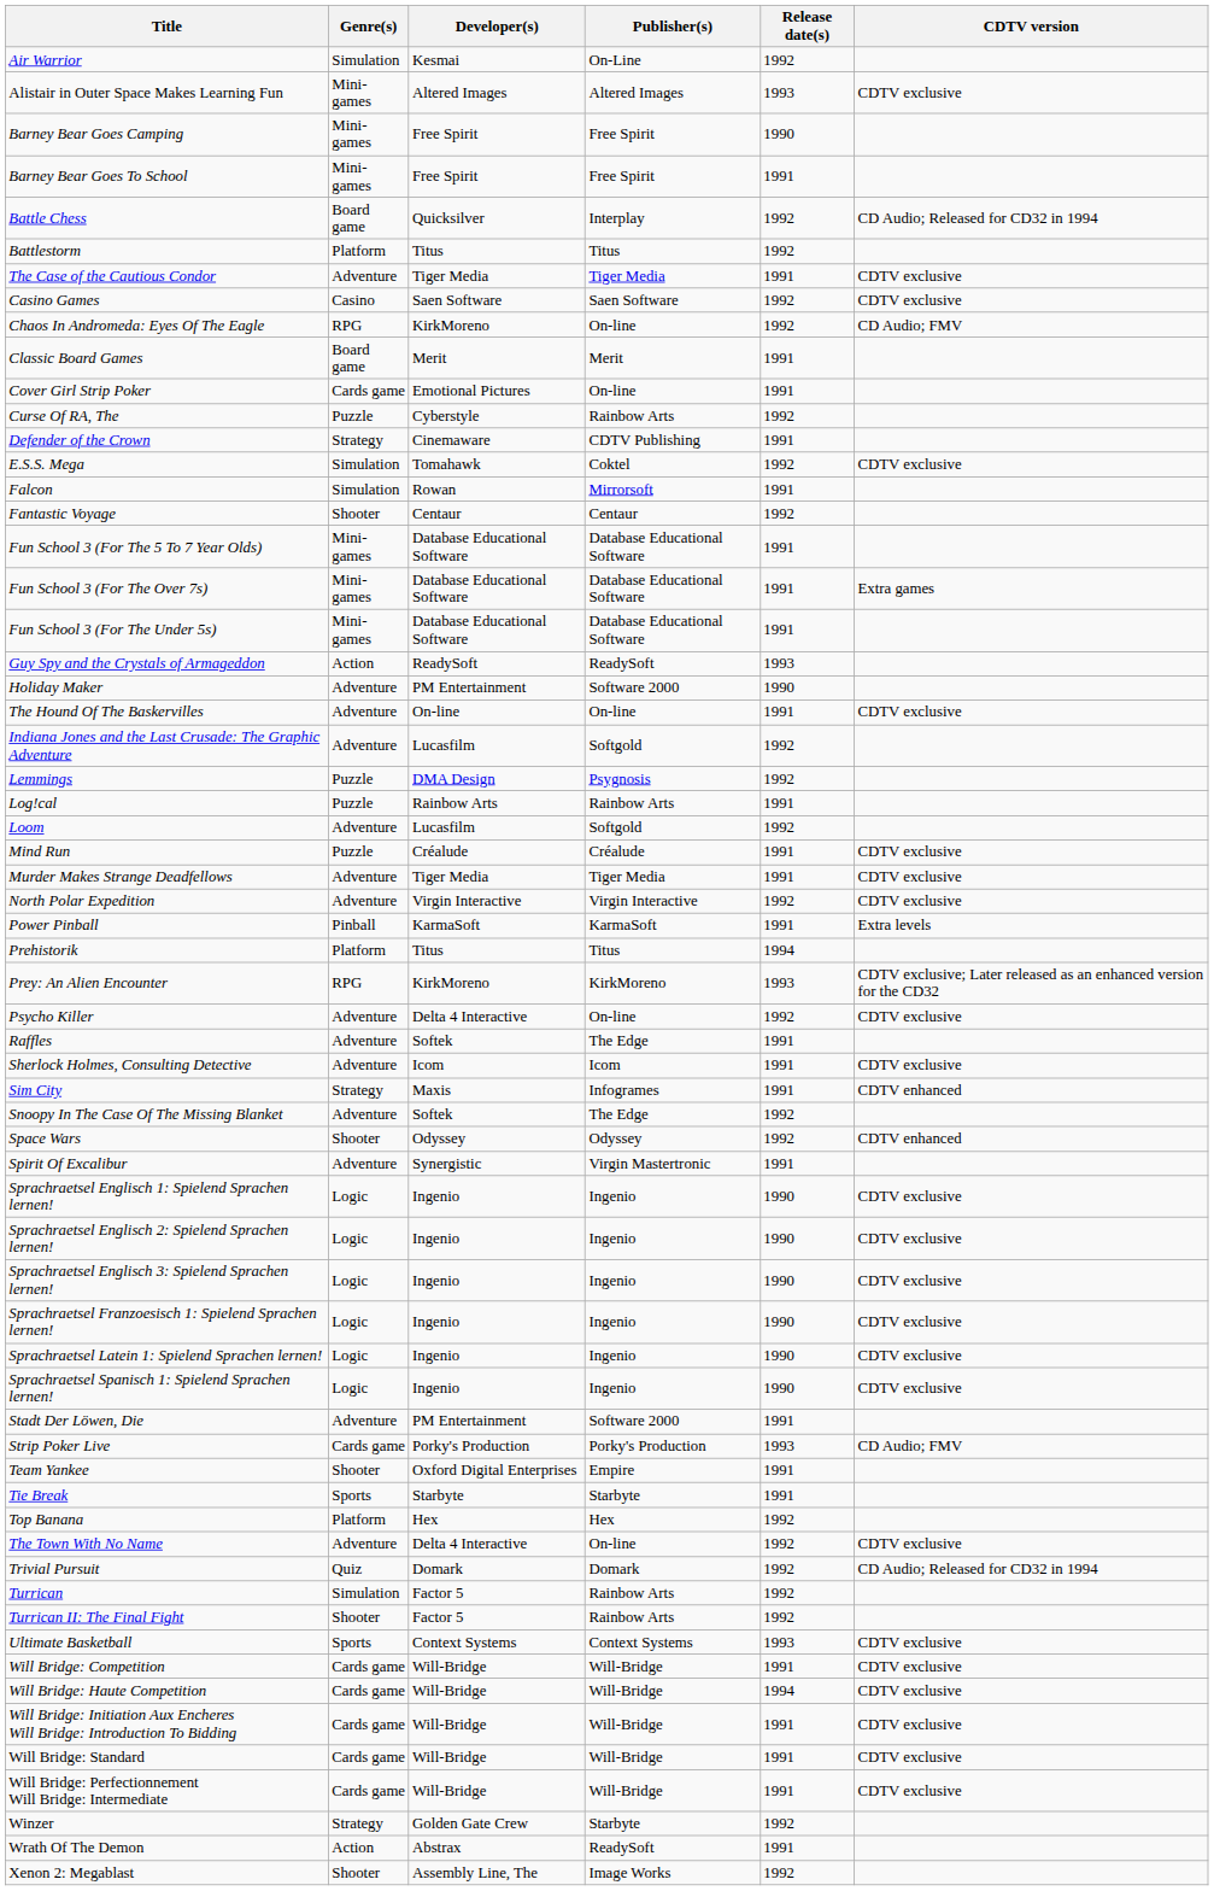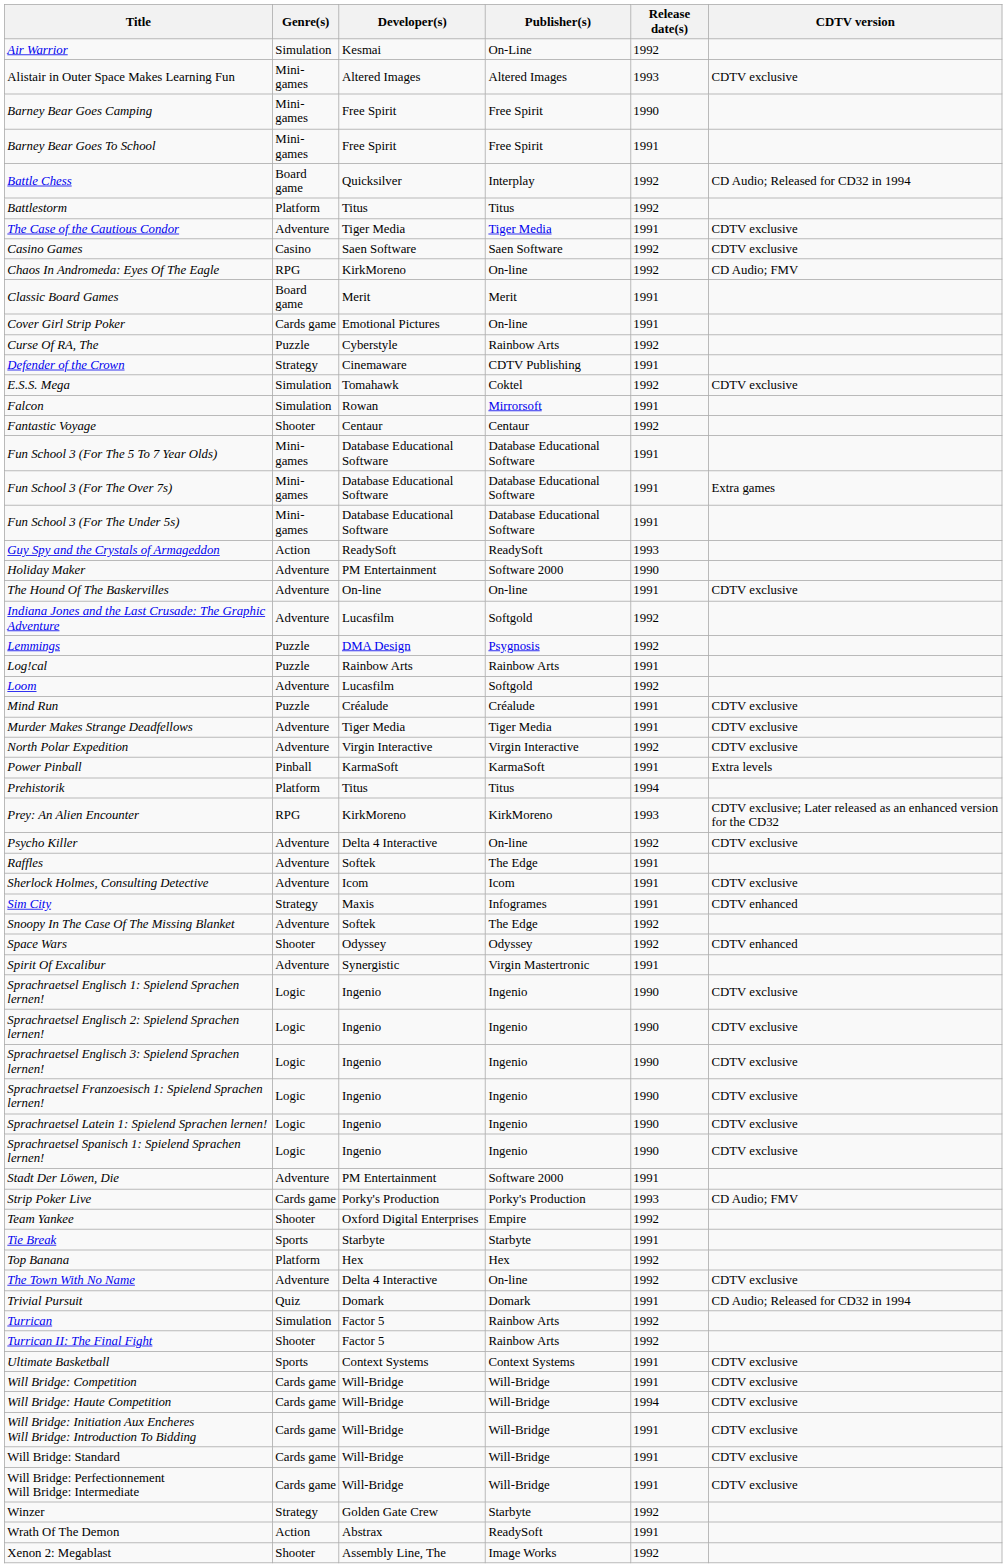Team Yankee | Release date(s): 1991 -> 1992
Trivial Pursuit | Release date(s): 1992 -> 1991
Ultimate Basketball | Release date(s): 1993 -> 1991
